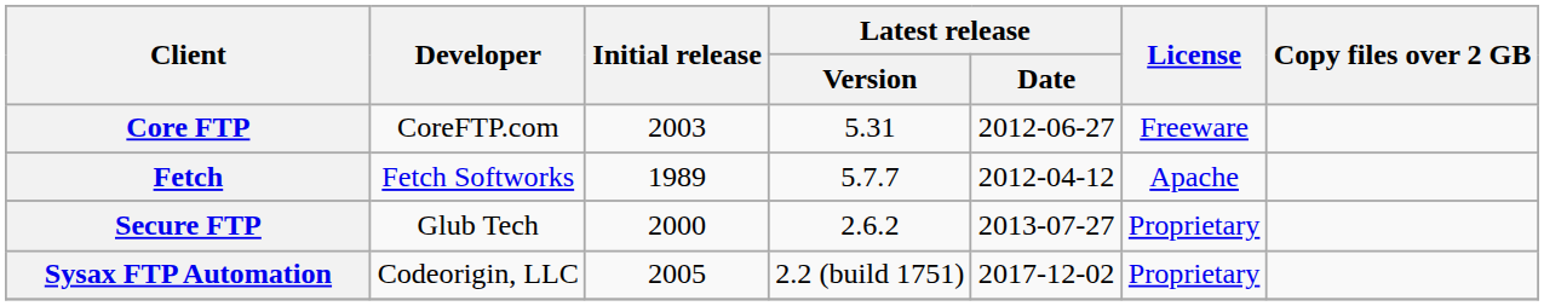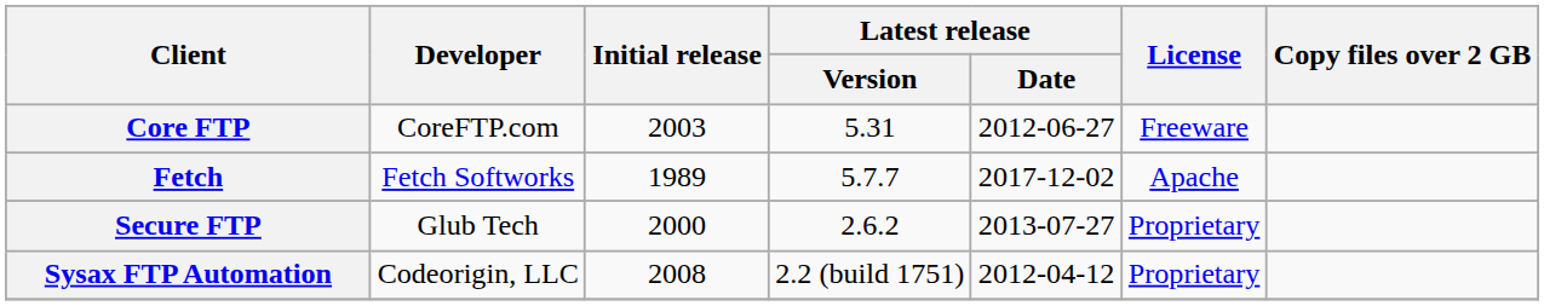Fetch | Latest release / Date: 2012-04-12 -> 2017-12-02
Sysax FTP Automation | Initial release: 2005 -> 2008
Sysax FTP Automation | Latest release / Date: 2017-12-02 -> 2012-04-12
